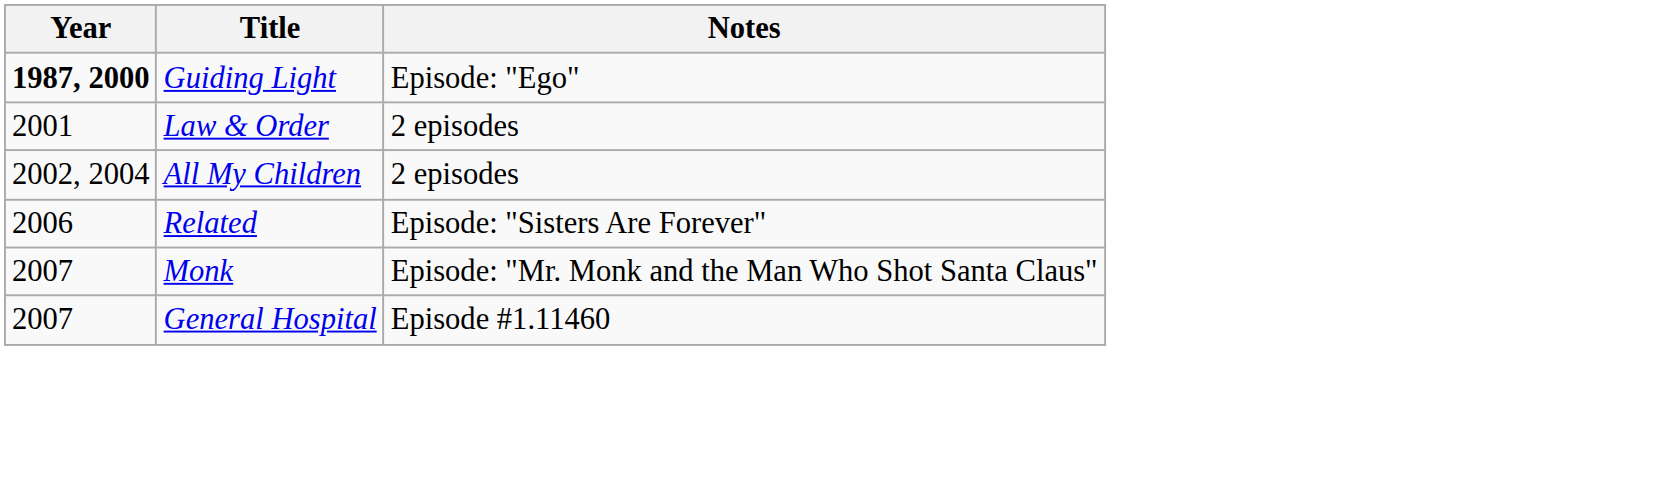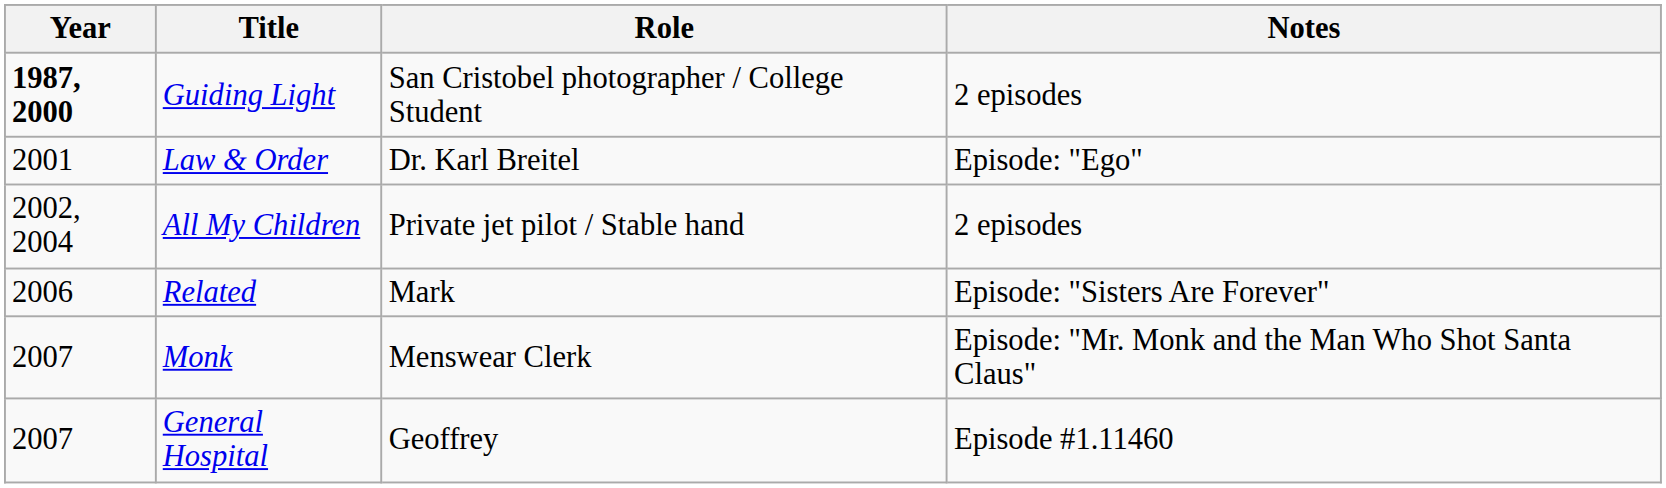+ column: Role | San Cristobel photographer / College Student | Dr. Karl Breitel | Private jet pilot / Stable hand | Mark | Menswear Clerk | Geoffrey
Guiding Light | Notes: Episode: "Ego" -> 2 episodes
Law & Order | Notes: 2 episodes -> Episode: "Ego"
